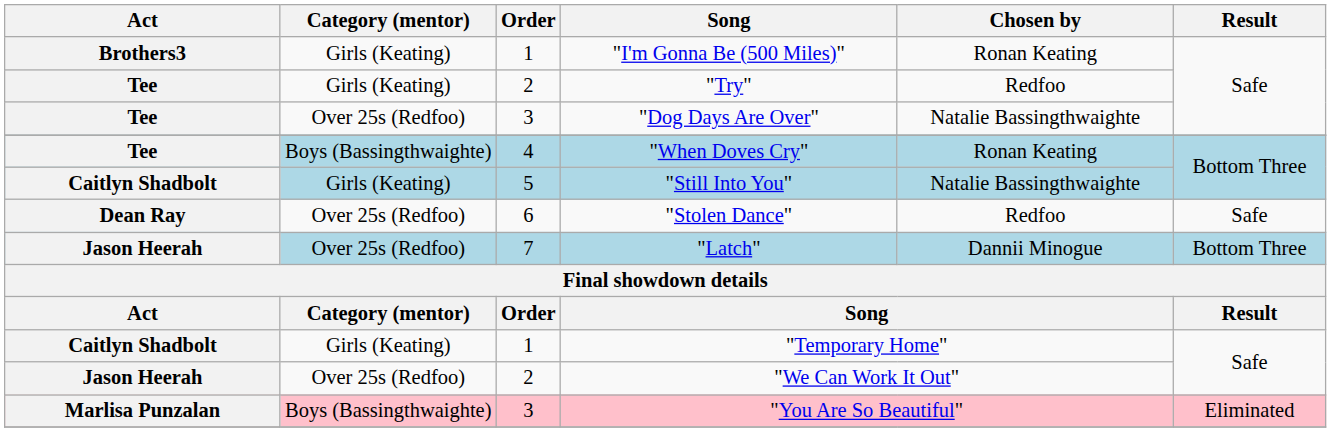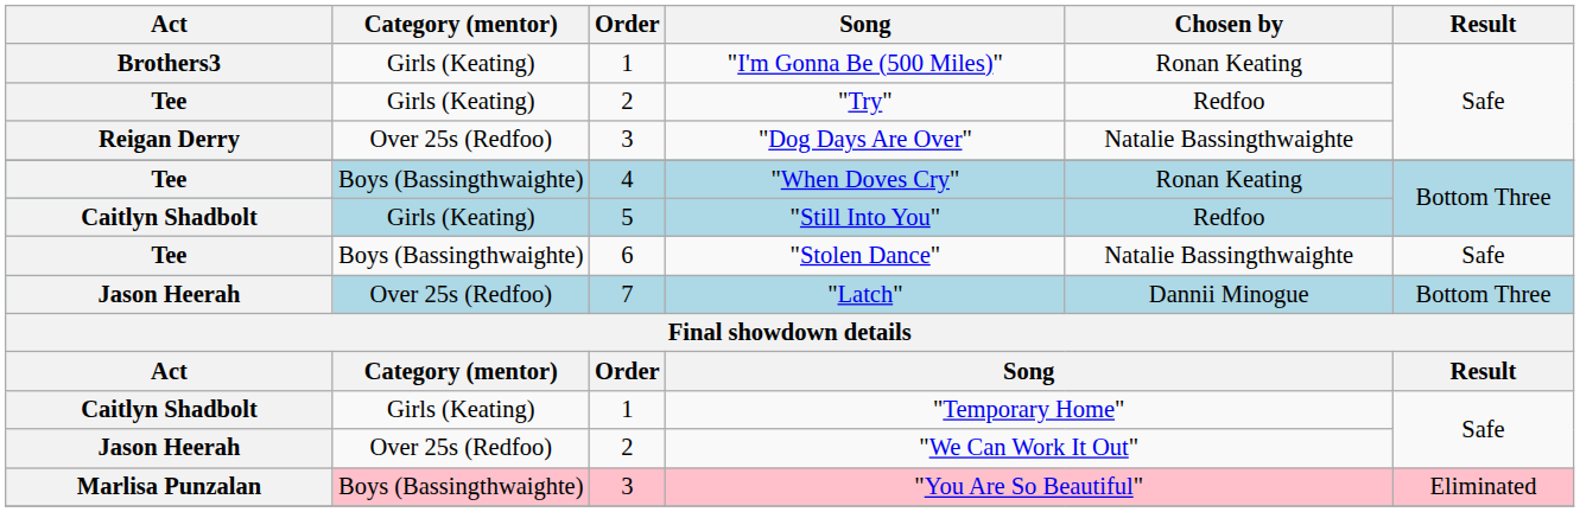"Dog Days Are Over" | Act: Tee -> Reigan Derry
"Still Into You" | Chosen by: Natalie Bassingthwaighte -> Redfoo
"Stolen Dance" | Act: Dean Ray -> Tee
"Stolen Dance" | Category (mentor): Over 25s (Redfoo) -> Boys (Bassingthwaighte)
"Stolen Dance" | Chosen by: Redfoo -> Natalie Bassingthwaighte
